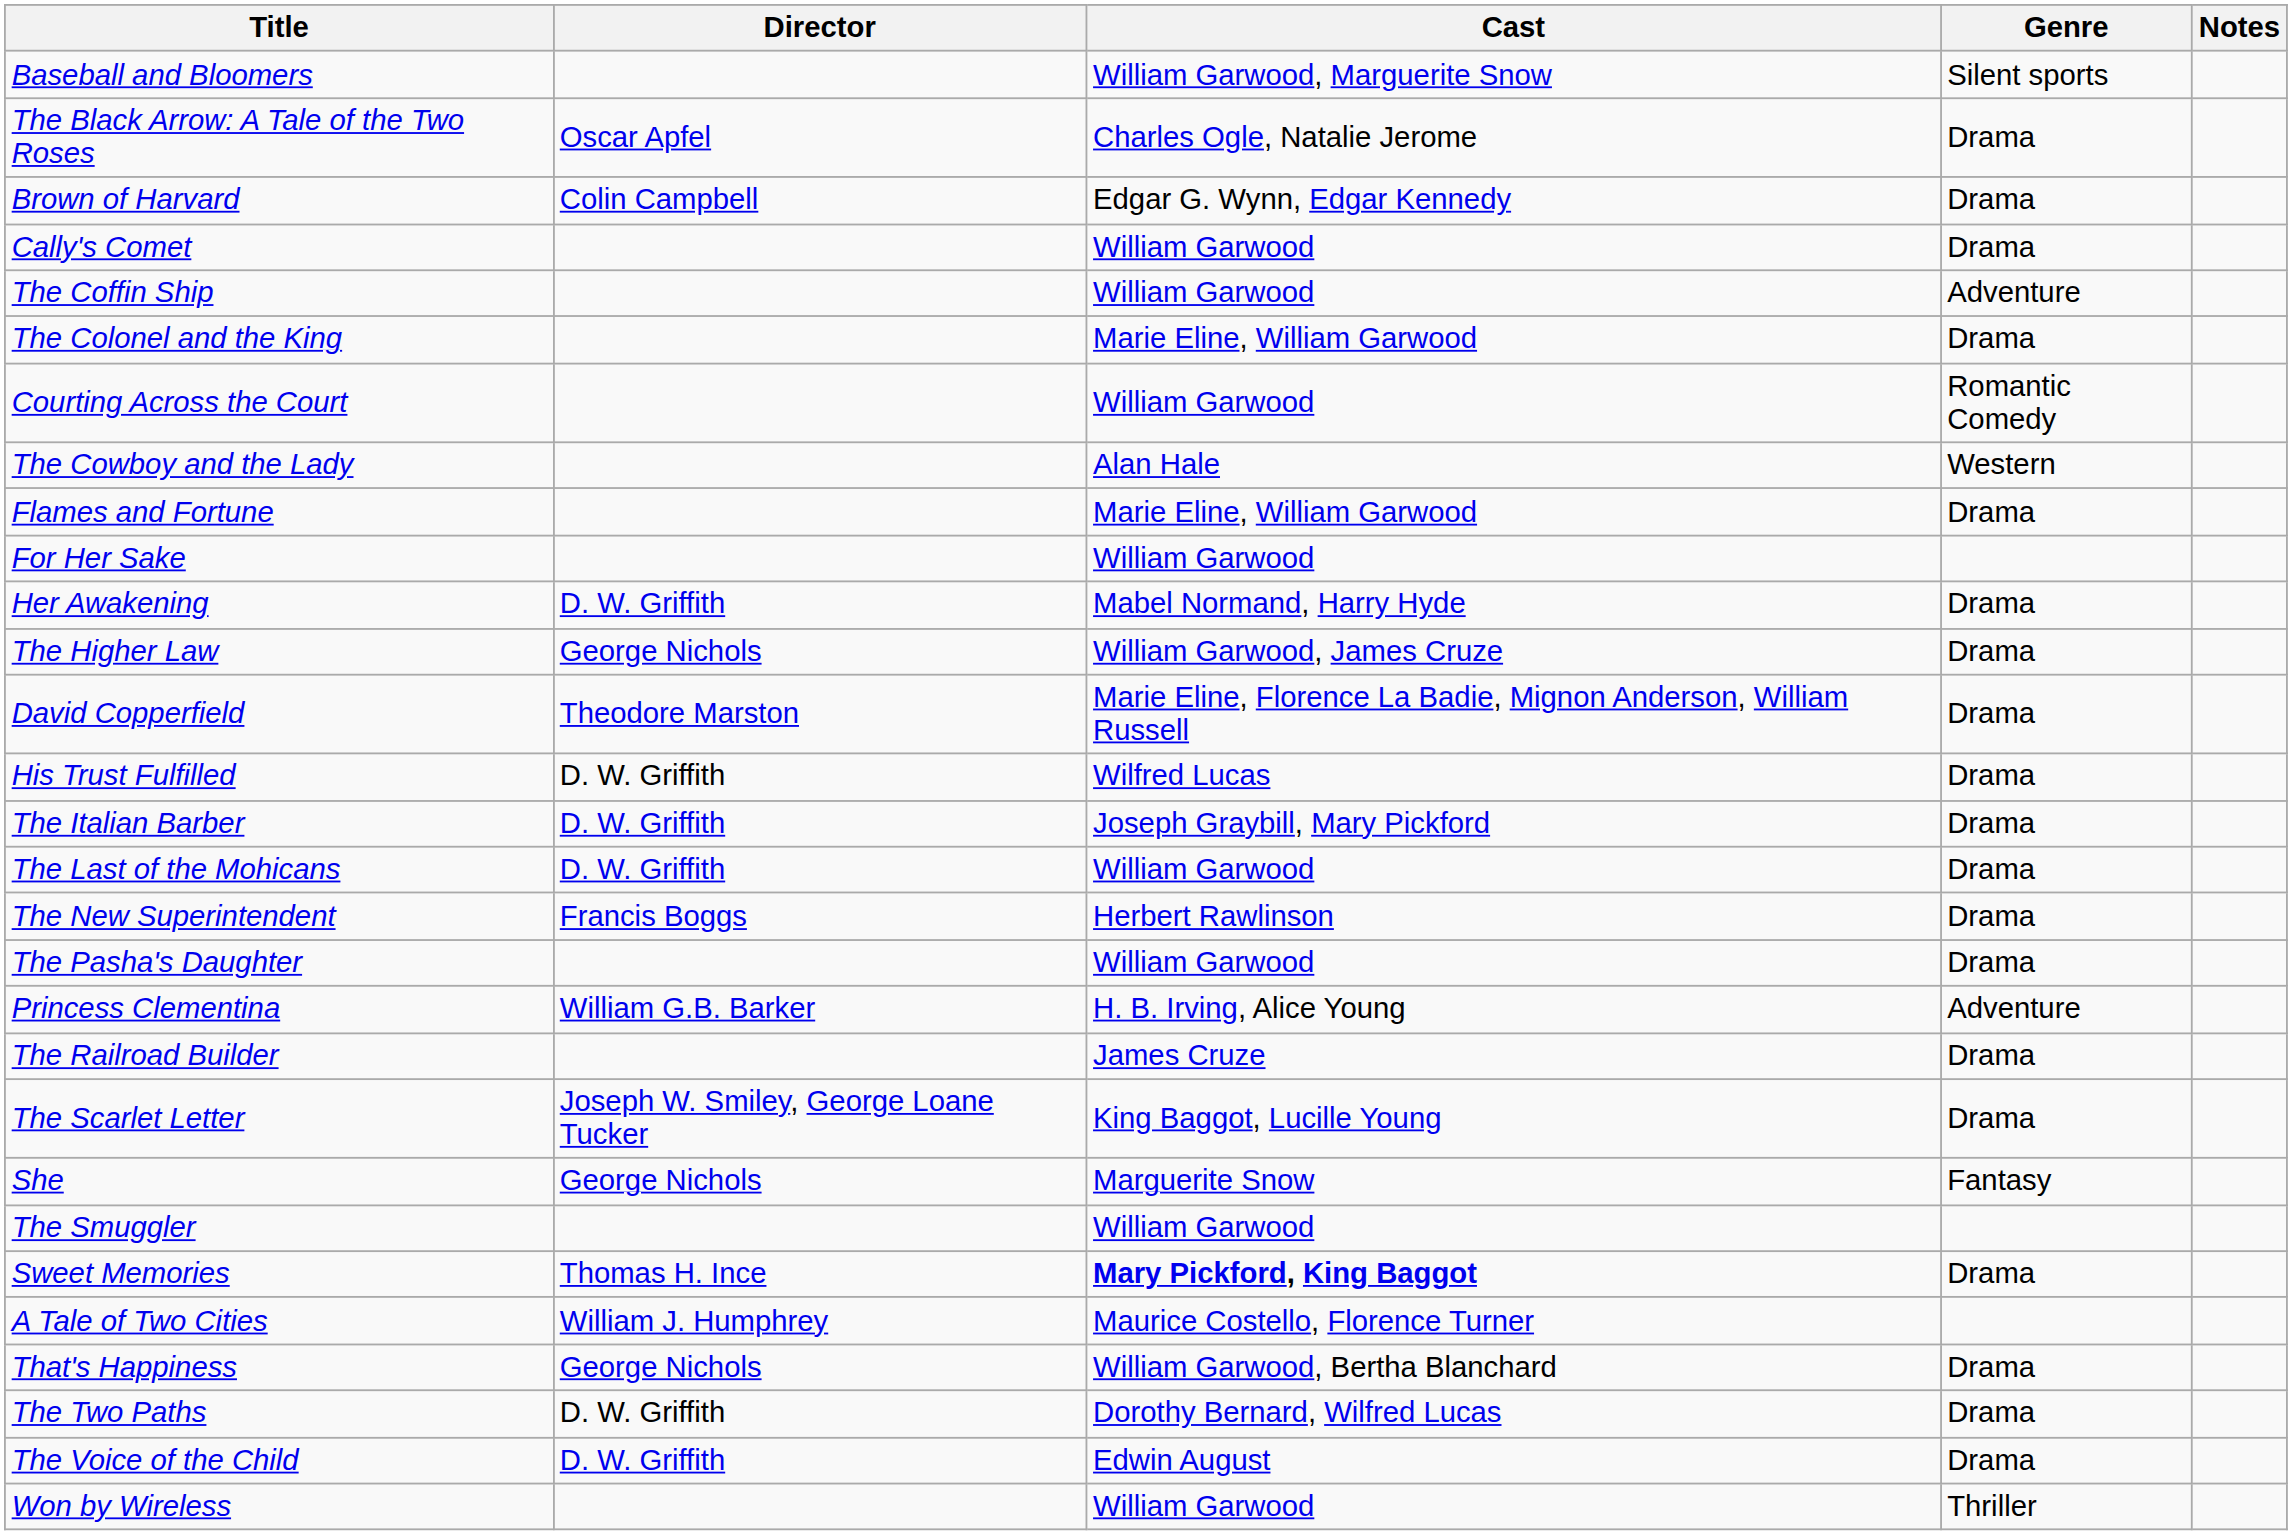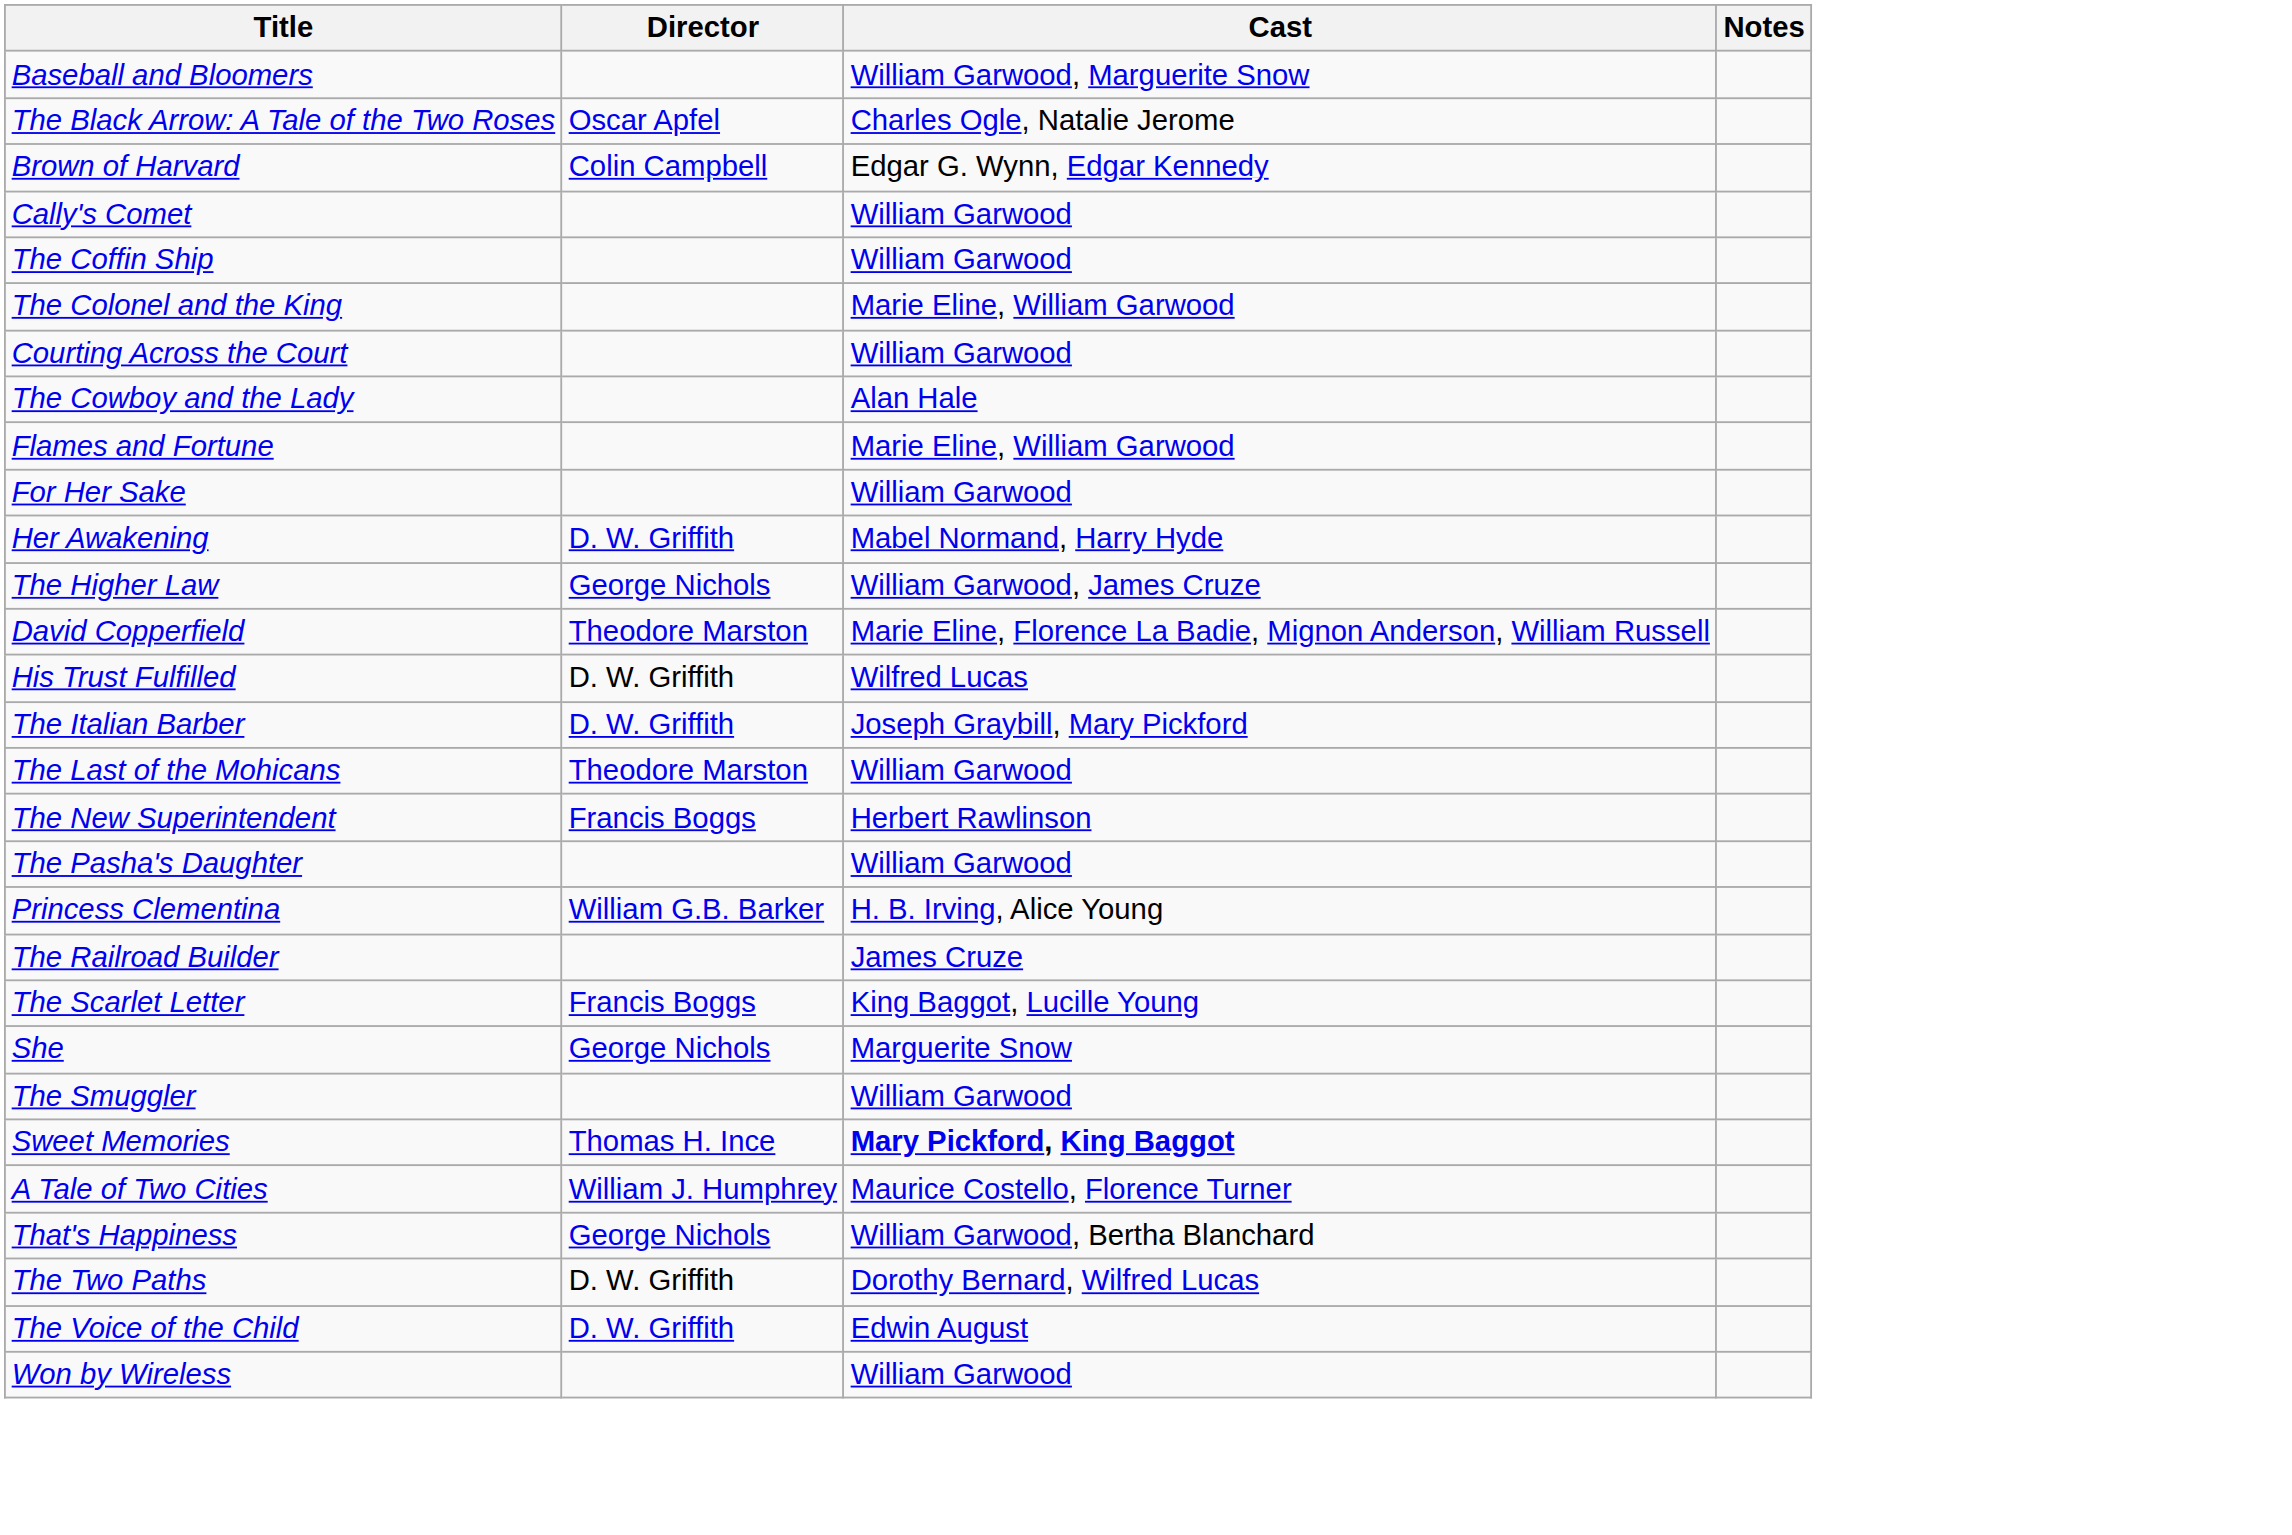- column: Genre | Silent sports | Drama | Drama | Drama | Adventure | Drama | Romantic Comedy | Western | Drama | Drama | Drama | Drama | Drama | Drama | Drama | Drama | Drama | Adventure | Drama | Drama | Fantasy | Drama | Drama | Drama | Drama | Thriller
The Last of the Mohicans | Director: D. W. Griffith -> Theodore Marston
The Scarlet Letter | Director: Joseph W. Smiley, George Loane Tucker -> Francis Boggs
